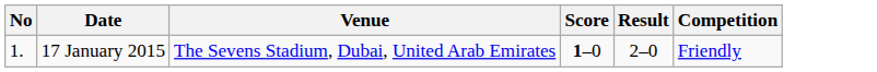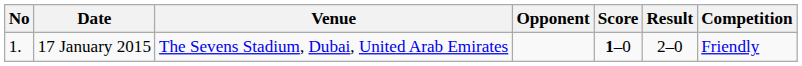+ column: Opponent
